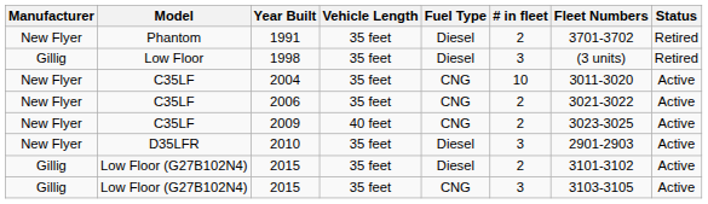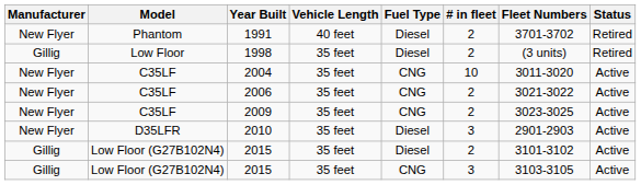1991 | Vehicle Length: 35 feet -> 40 feet
1998 | # in fleet: 3 -> 2
2009 | Vehicle Length: 40 feet -> 35 feet
